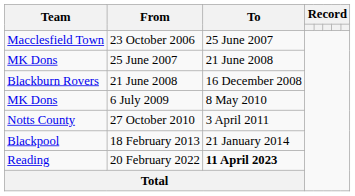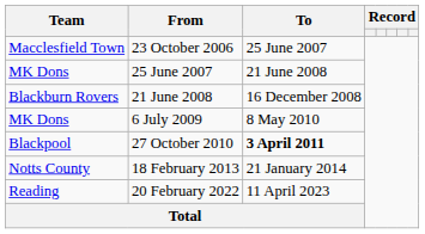27 October 2010 | Team: Notts County -> Blackpool
27 October 2010 | To: normal -> bold
18 February 2013 | Team: Blackpool -> Notts County
20 February 2022 | To: bold -> normal
